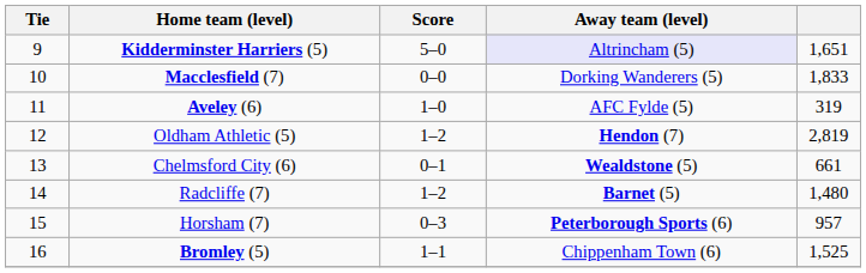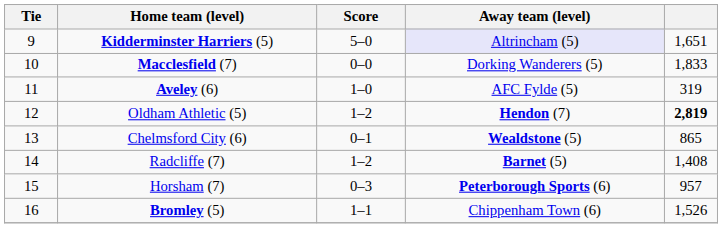Oldham Athletic (5) | column 5: normal -> bold
Chelmsford City (6) | column 5: 661 -> 865
Radcliffe (7) | column 5: 1,480 -> 1,408
Bromley (5) | column 5: 1,525 -> 1,526
